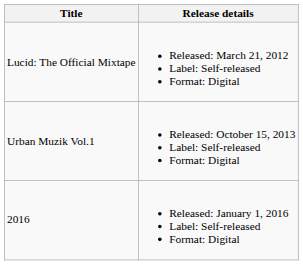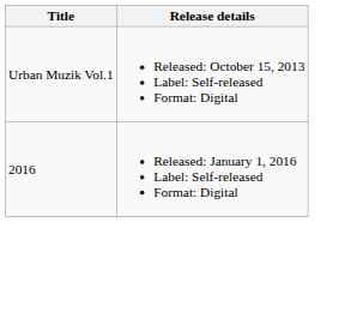- row: Lucid: The Official Mixtape | Released: March 21, 2012 Label: Self-released Format: Digital
